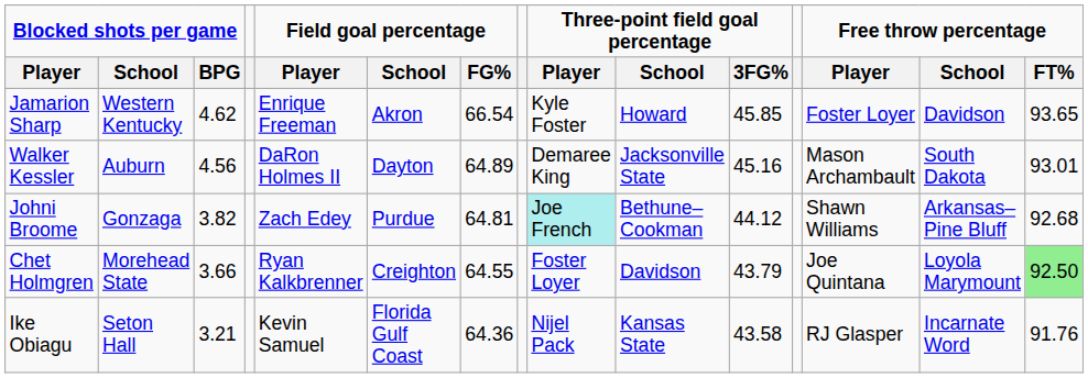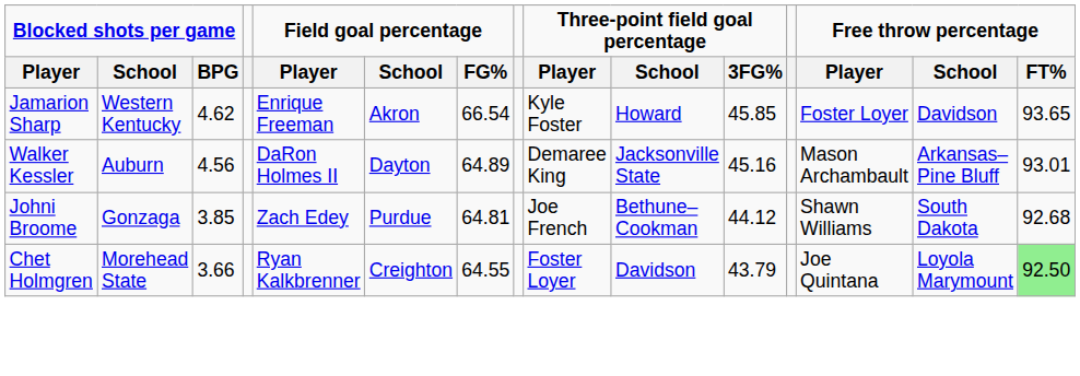Walker Kessler | Free throw percentage / School: South Dakota -> Arkansas–Pine Bluff
Johni Broome | Blocked shots per game / BPG: 3.82 -> 3.85
Johni Broome | Three-point field goal percentage / Player: paleturquoise background -> no background
Johni Broome | Free throw percentage / School: Arkansas–Pine Bluff -> South Dakota
- row: Ike Obiagu | Seton Hall | 3.21 | Kevin Samuel | Florida Gulf Coast | 64.36 | Nijel Pack | Kansas State | 43.58 | RJ Glasper | Incarnate Word | 91.76
